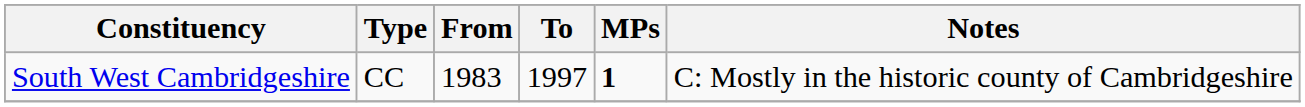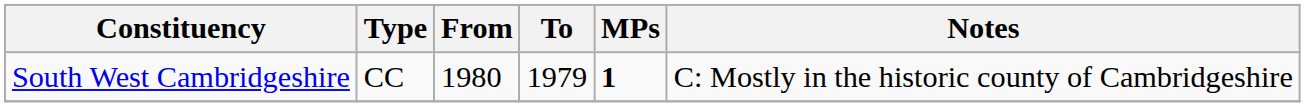South West Cambridgeshire | From: 1983 -> 1980
South West Cambridgeshire | To: 1997 -> 1979
